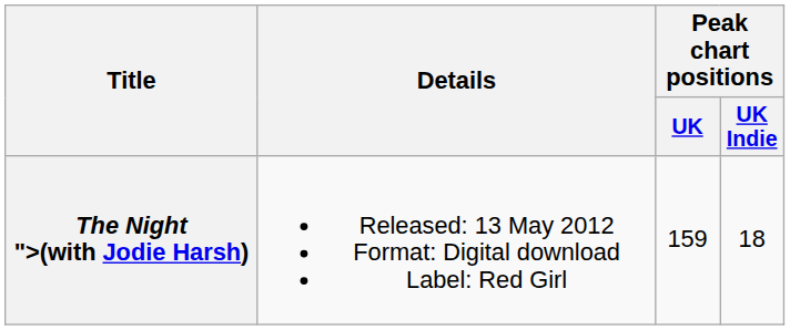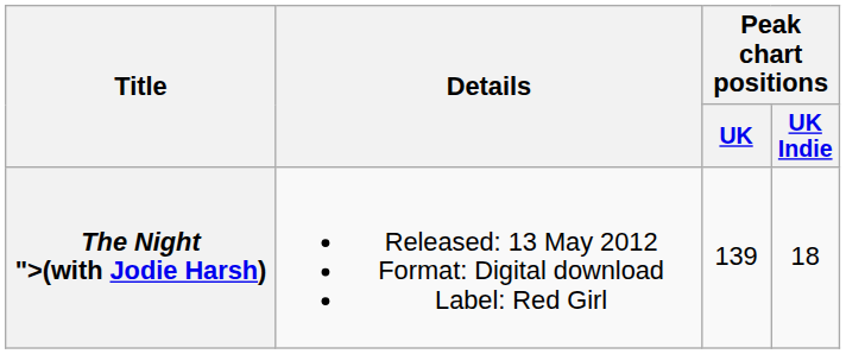The Night ">(with Jodie Harsh) | Peak chart positions / UK: 159 -> 139
